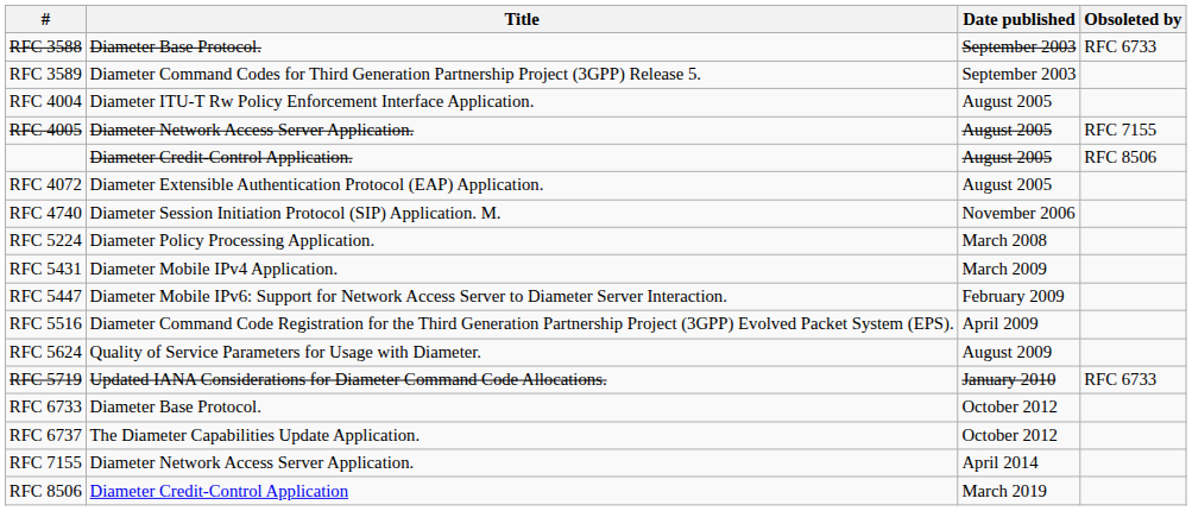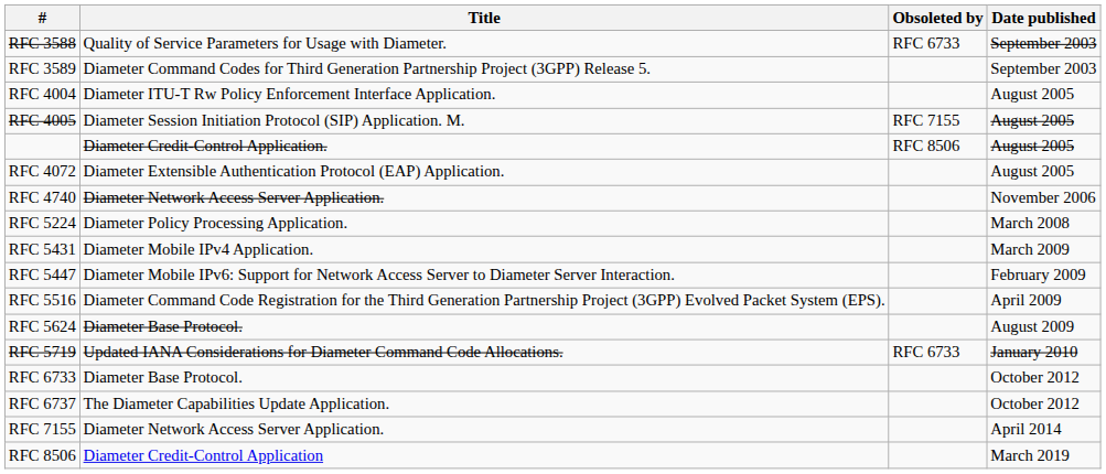columns swapped: Date published <-> Obsoleted by
RFC 3588 | Title: Diameter Base Protocol. -> Quality of Service Parameters for Usage with Diameter.
RFC 4005 | Title: Diameter Network Access Server Application. -> Diameter Session Initiation Protocol (SIP) Application. M.
RFC 4740 | Title: Diameter Session Initiation Protocol (SIP) Application. M. -> Diameter Network Access Server Application.
RFC 5624 | Title: Quality of Service Parameters for Usage with Diameter. -> Diameter Base Protocol.
